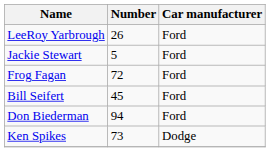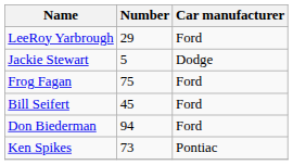LeeRoy Yarbrough | Number: 26 -> 29
Jackie Stewart | Car manufacturer: Ford -> Dodge
Frog Fagan | Number: 72 -> 75
Ken Spikes | Car manufacturer: Dodge -> Pontiac
